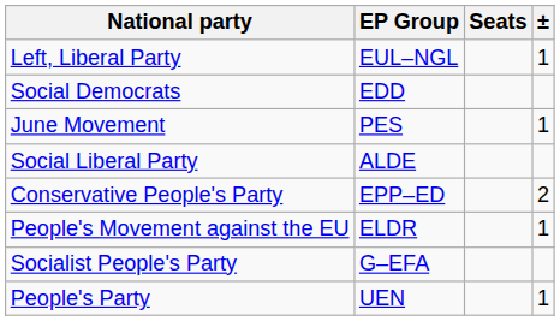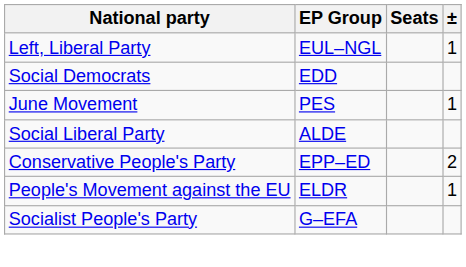- row: People's Party | UEN | 1
